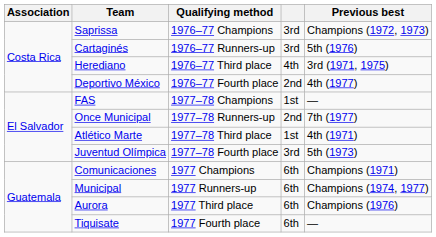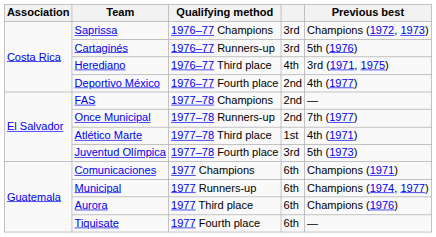FAS | column 4: 1st -> 2nd
